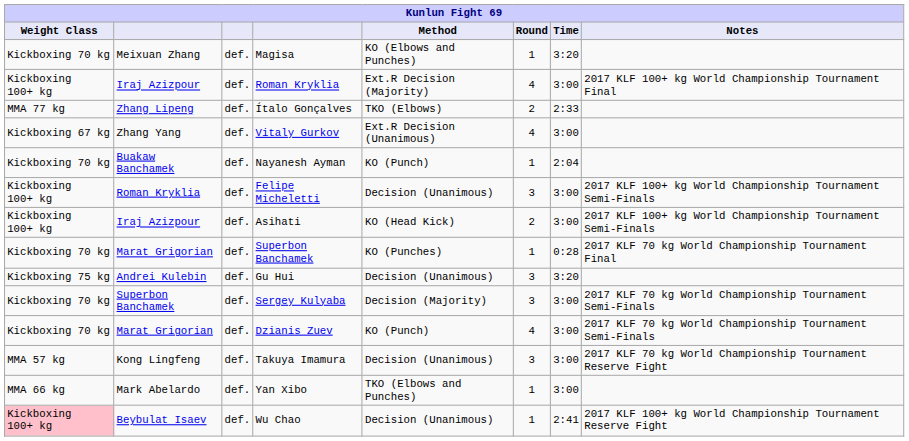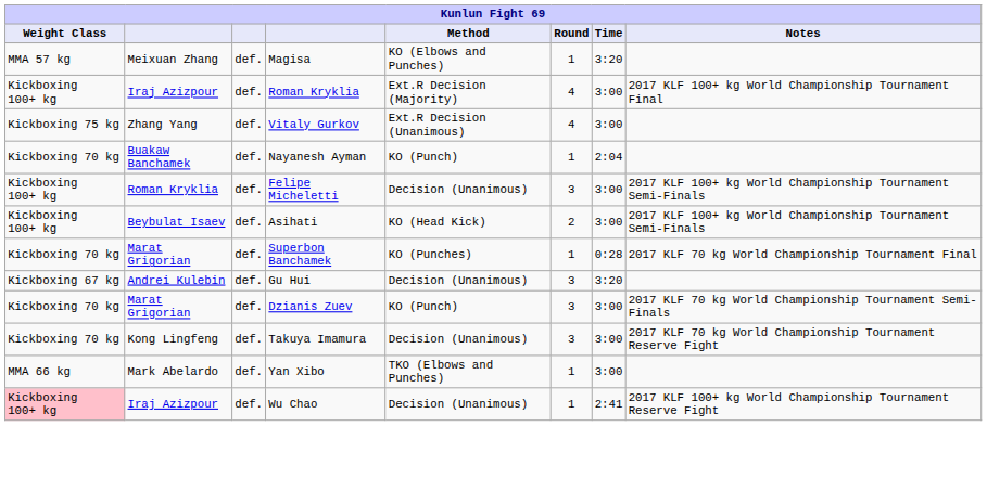Magisa | Weight Class: Kickboxing 70 kg -> MMA 57 kg
- row: MMA 77 kg | Zhang Lipeng | def. | Ítalo Gonçalves | TKO (Elbows) | 2 | 2:33
Vitaly Gurkov | Weight Class: Kickboxing 67 kg -> Kickboxing 75 kg
Asihati | column 2: Iraj Azizpour -> Beybulat Isaev
Gu Hui | Weight Class: Kickboxing 75 kg -> Kickboxing 67 kg
- row: Kickboxing 70 kg | Superbon Banchamek | def. | Sergey Kulyaba | Decision (Majority) | 3 | 3:00 | 2017 KLF 70 kg World Championship Tournament Semi-Finals
Dzianis Zuev | Round: 4 -> 3
Takuya Imamura | Weight Class: MMA 57 kg -> Kickboxing 70 kg
Wu Chao | column 2: Beybulat Isaev -> Iraj Azizpour
